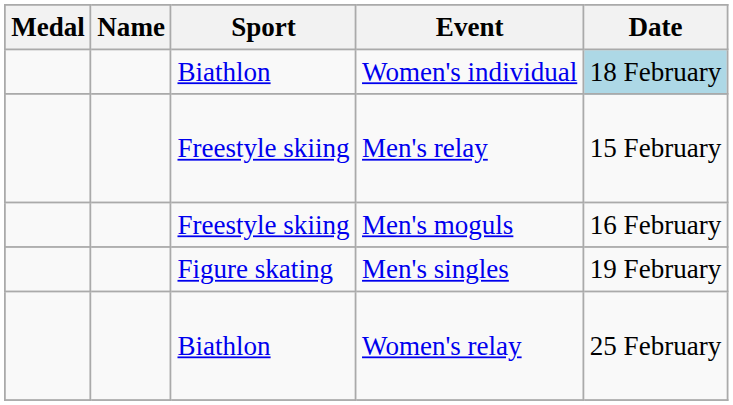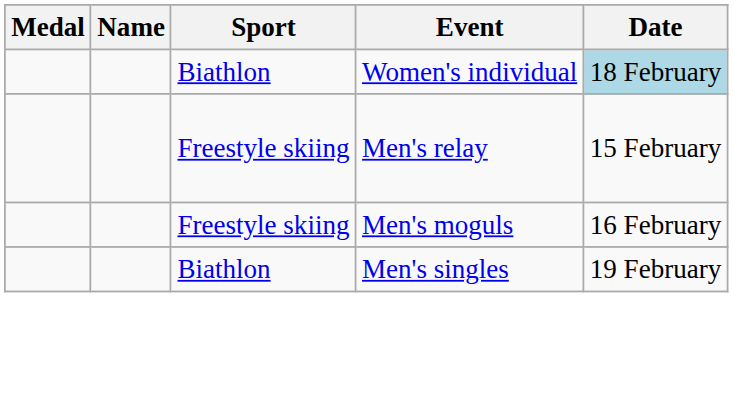Men's singles | Sport: Figure skating -> Biathlon
- row: Biathlon | Women's relay | 25 February
